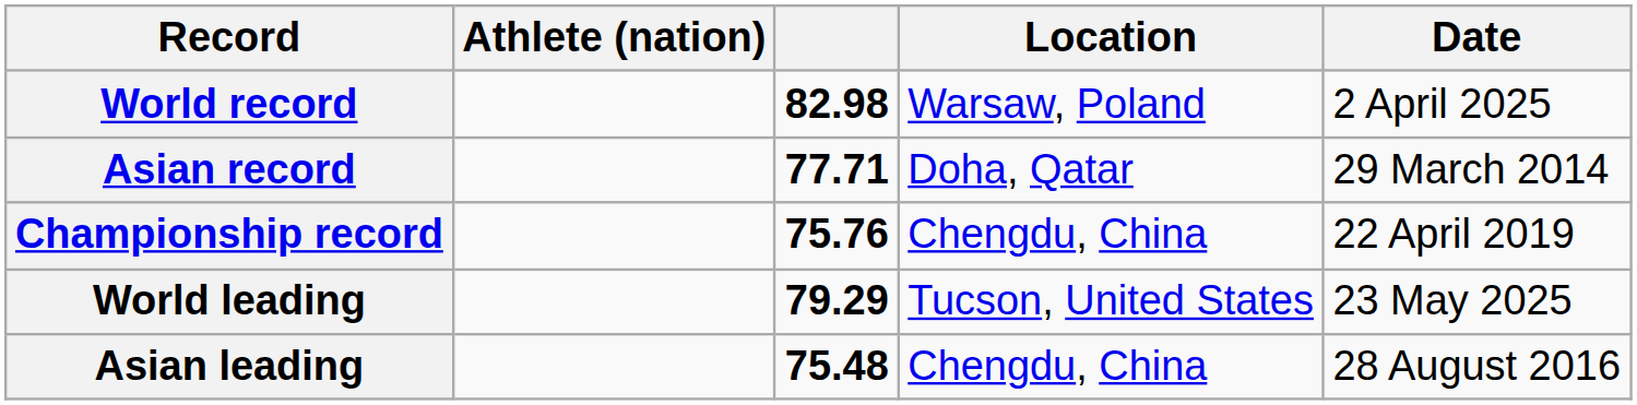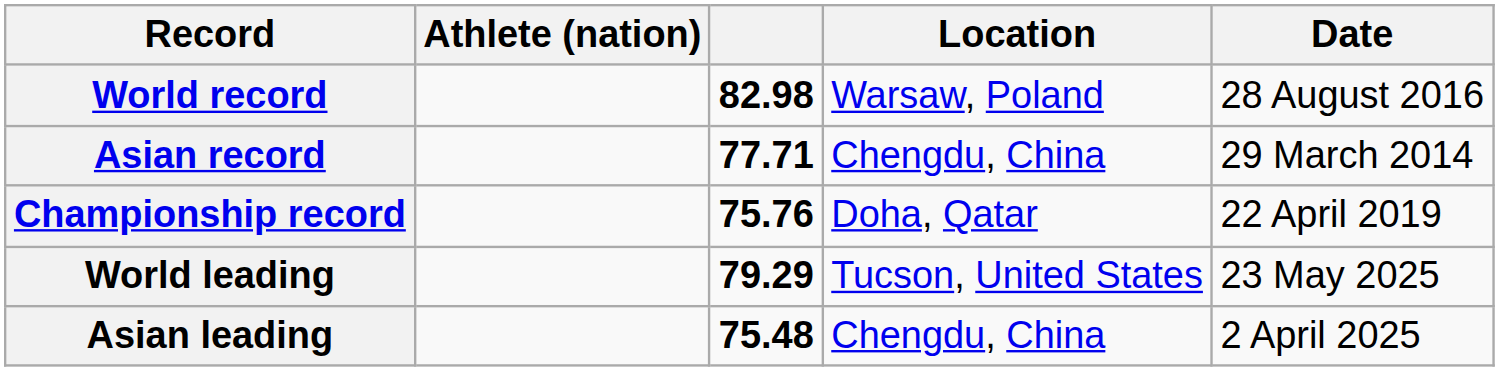World record | Date: 2 April 2025 -> 28 August 2016
Asian record | Location: Doha, Qatar -> Chengdu, China
Championship record | Location: Chengdu, China -> Doha, Qatar
Asian leading | Date: 28 August 2016 -> 2 April 2025
